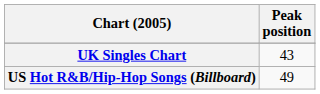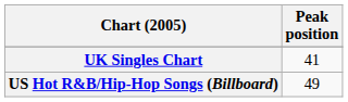UK Singles Chart | Peak position: 43 -> 41
